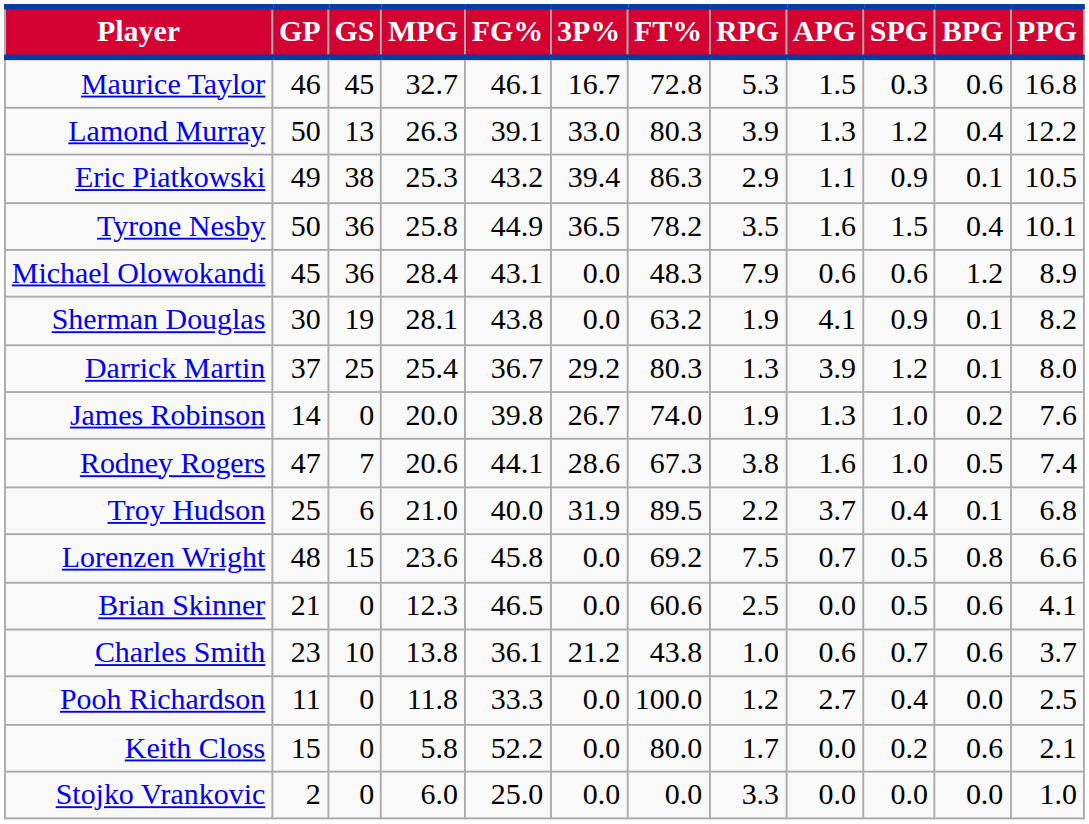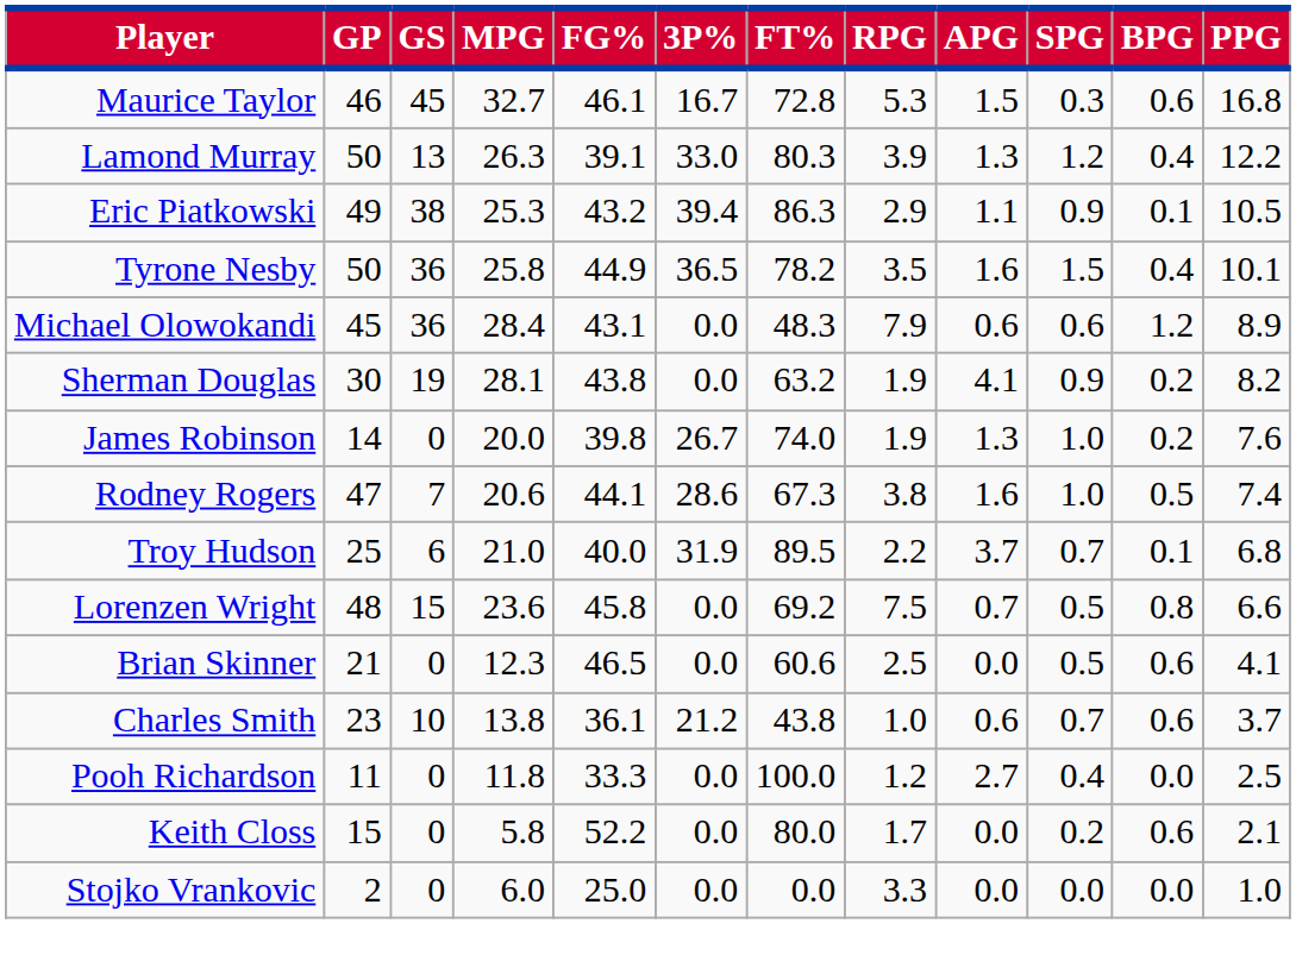Sherman Douglas | BPG: 0.1 -> 0.2
- row: Darrick Martin | 37 | 25 | 25.4 | 36.7 | 29.2 | 80.3 | 1.3 | 3.9 | 1.2 | 0.1 | 8.0
Troy Hudson | SPG: 0.4 -> 0.7
